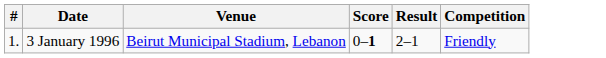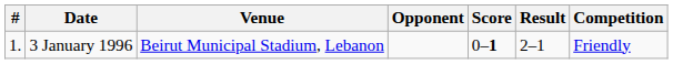+ column: Opponent
